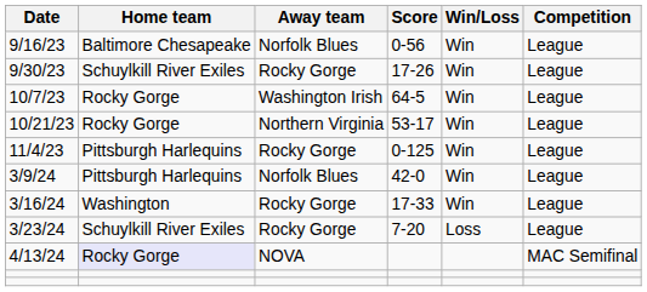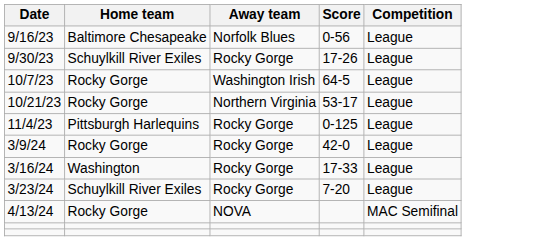- column: Win/Loss | Win | Win | Win | Win | Win | Win | Win | Loss
3/9/24 | Home team: Pittsburgh Harlequins -> Rocky Gorge
3/9/24 | Away team: Norfolk Blues -> Rocky Gorge
4/13/24 | Home team: lavender background -> no background
